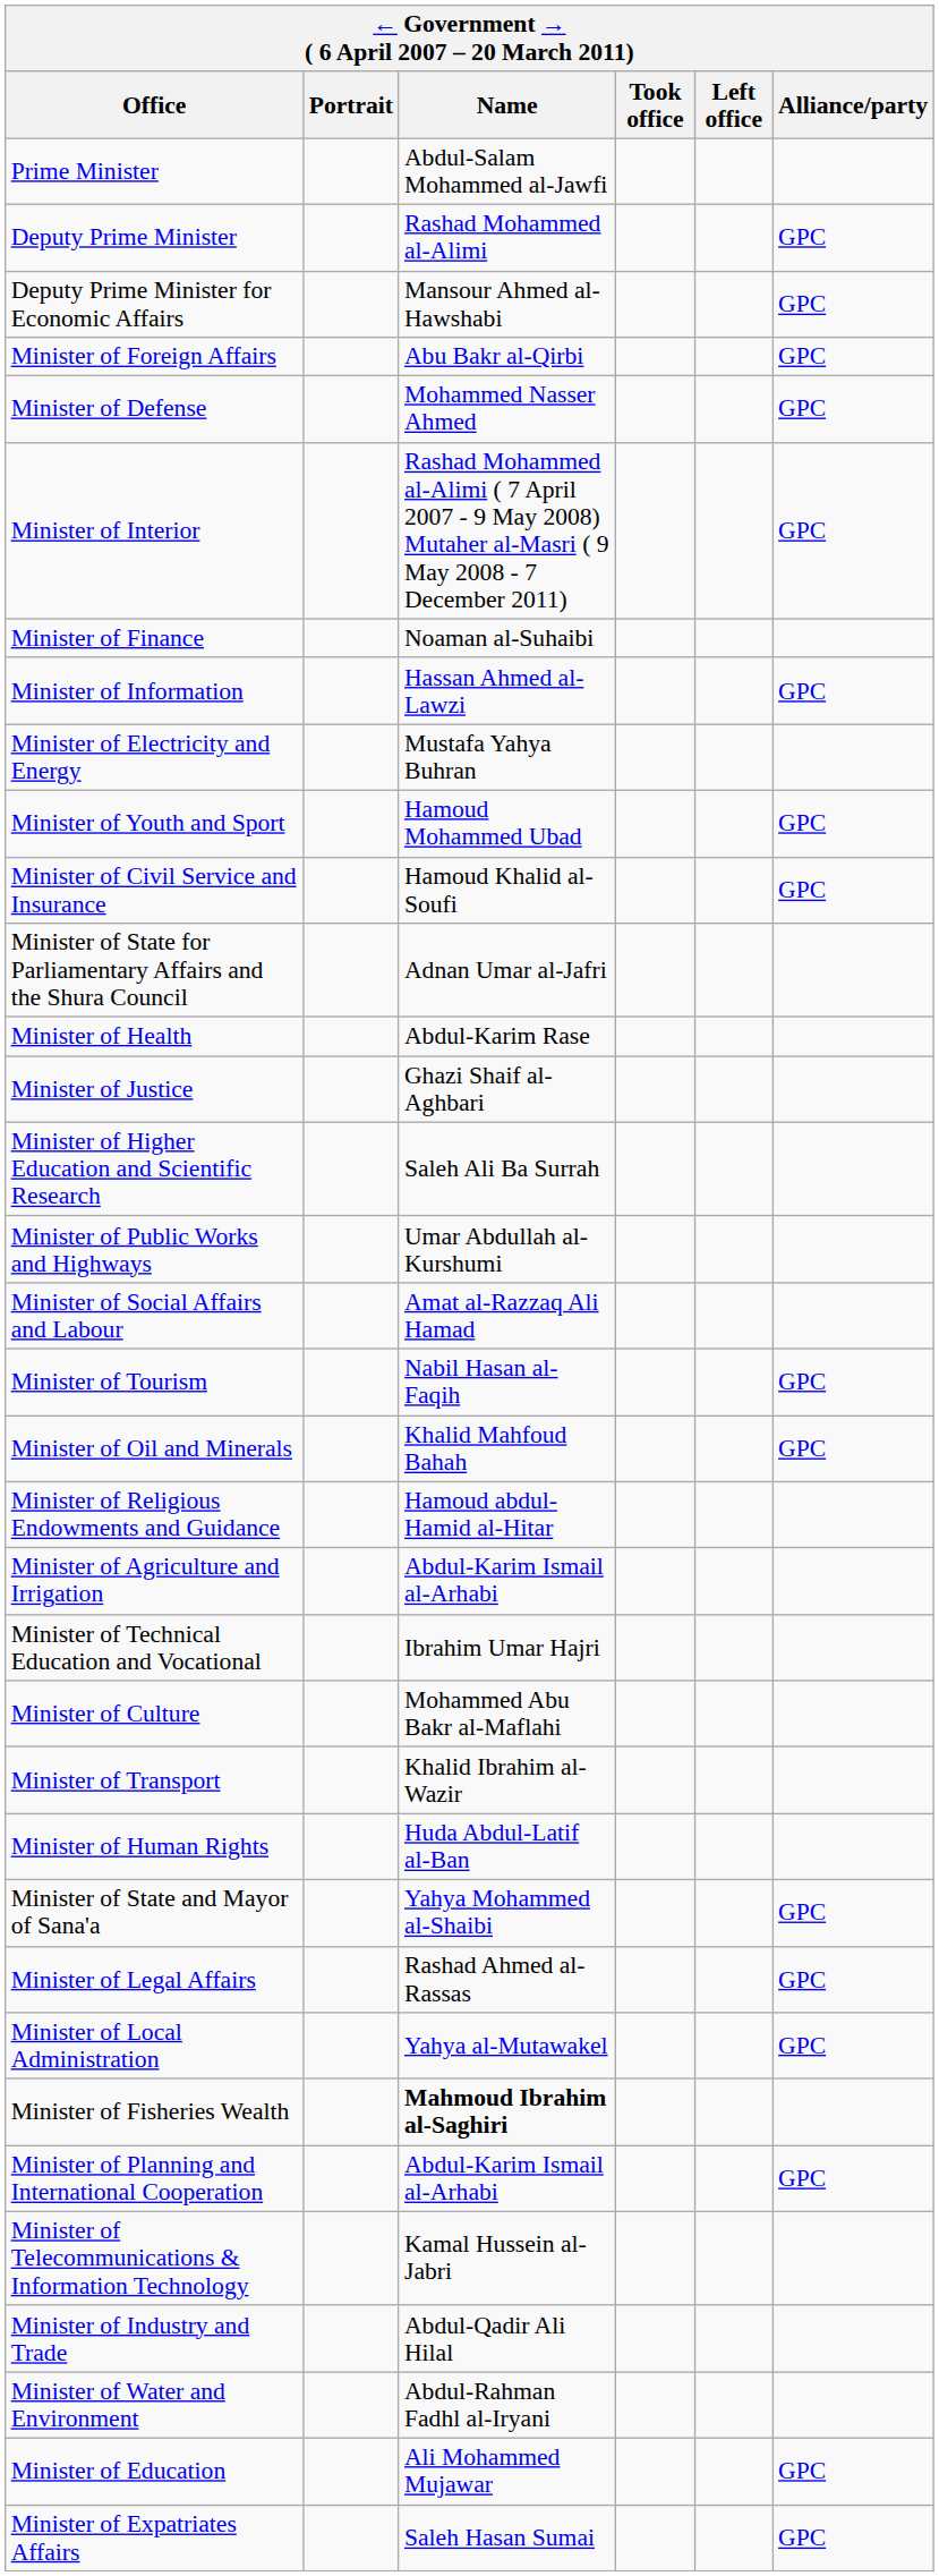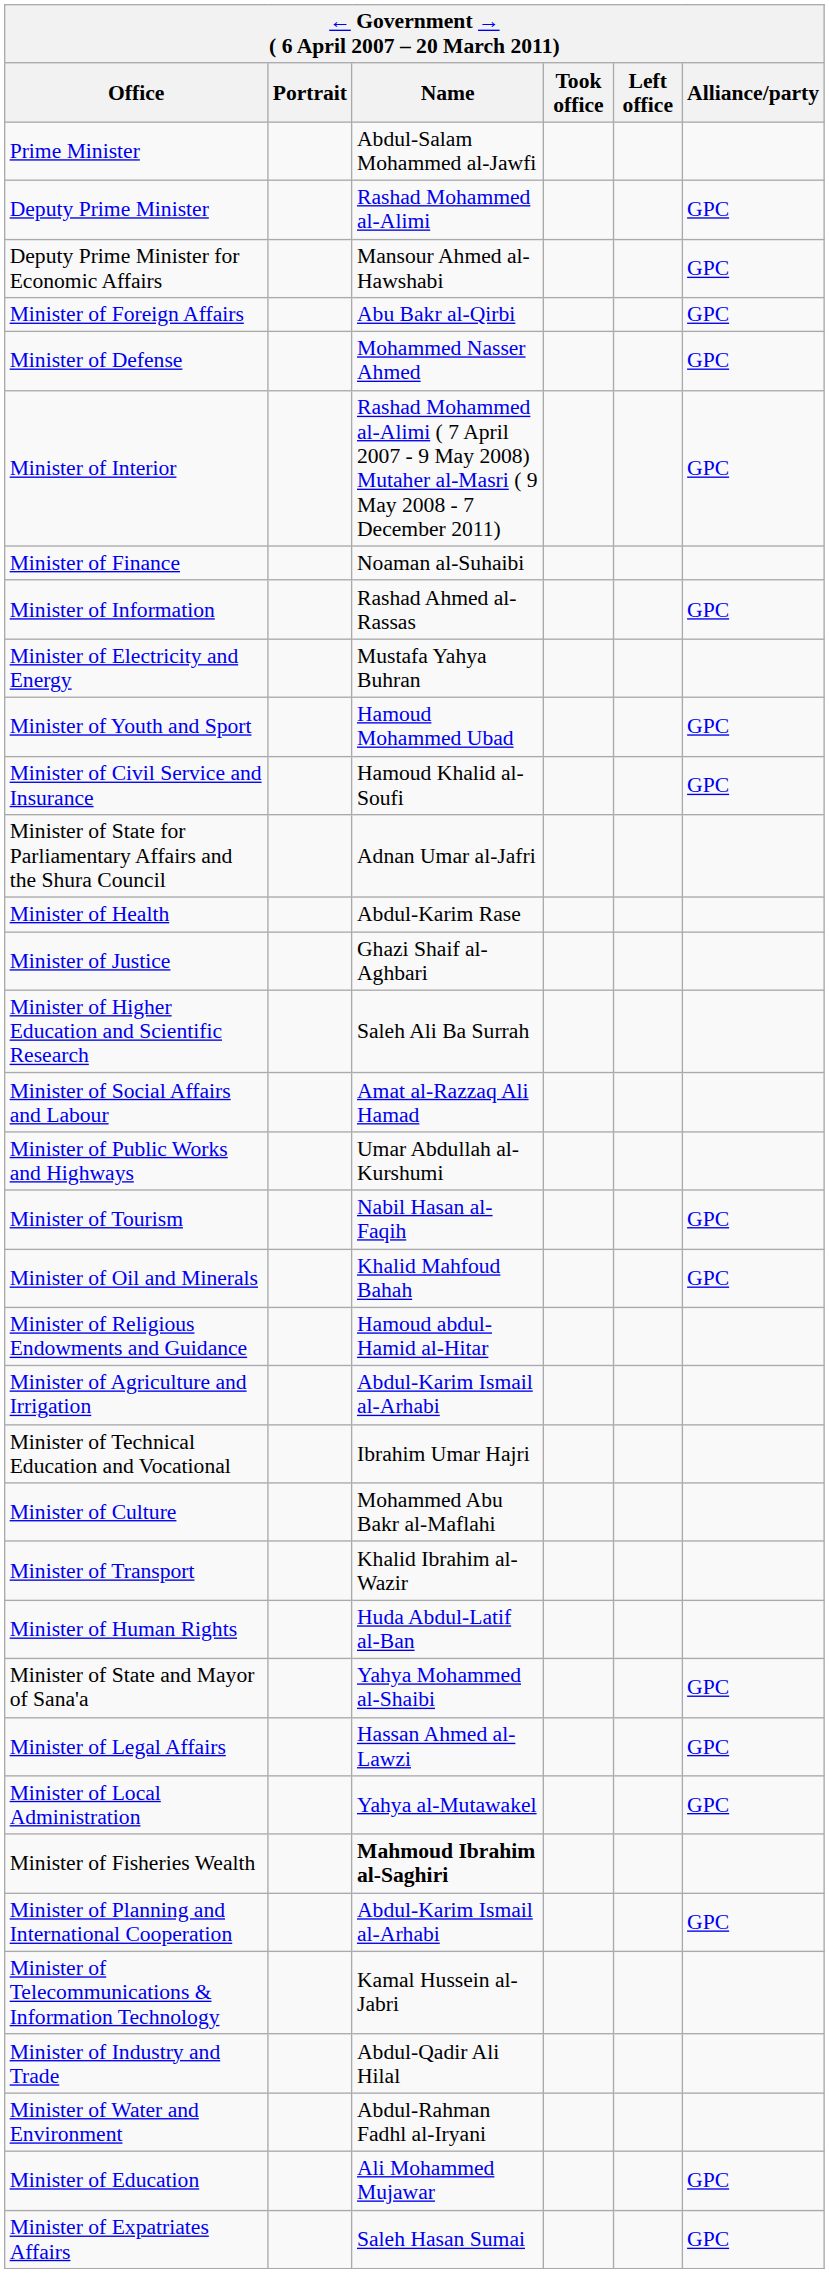Minister of Information | Name: Hassan Ahmed al-Lawzi -> Rashad Ahmed al-Rassas
rows swapped: Minister of Public Works and Highways <-> Minister of Social Affairs and Labour
Minister of Legal Affairs | Name: Rashad Ahmed al-Rassas -> Hassan Ahmed al-Lawzi
